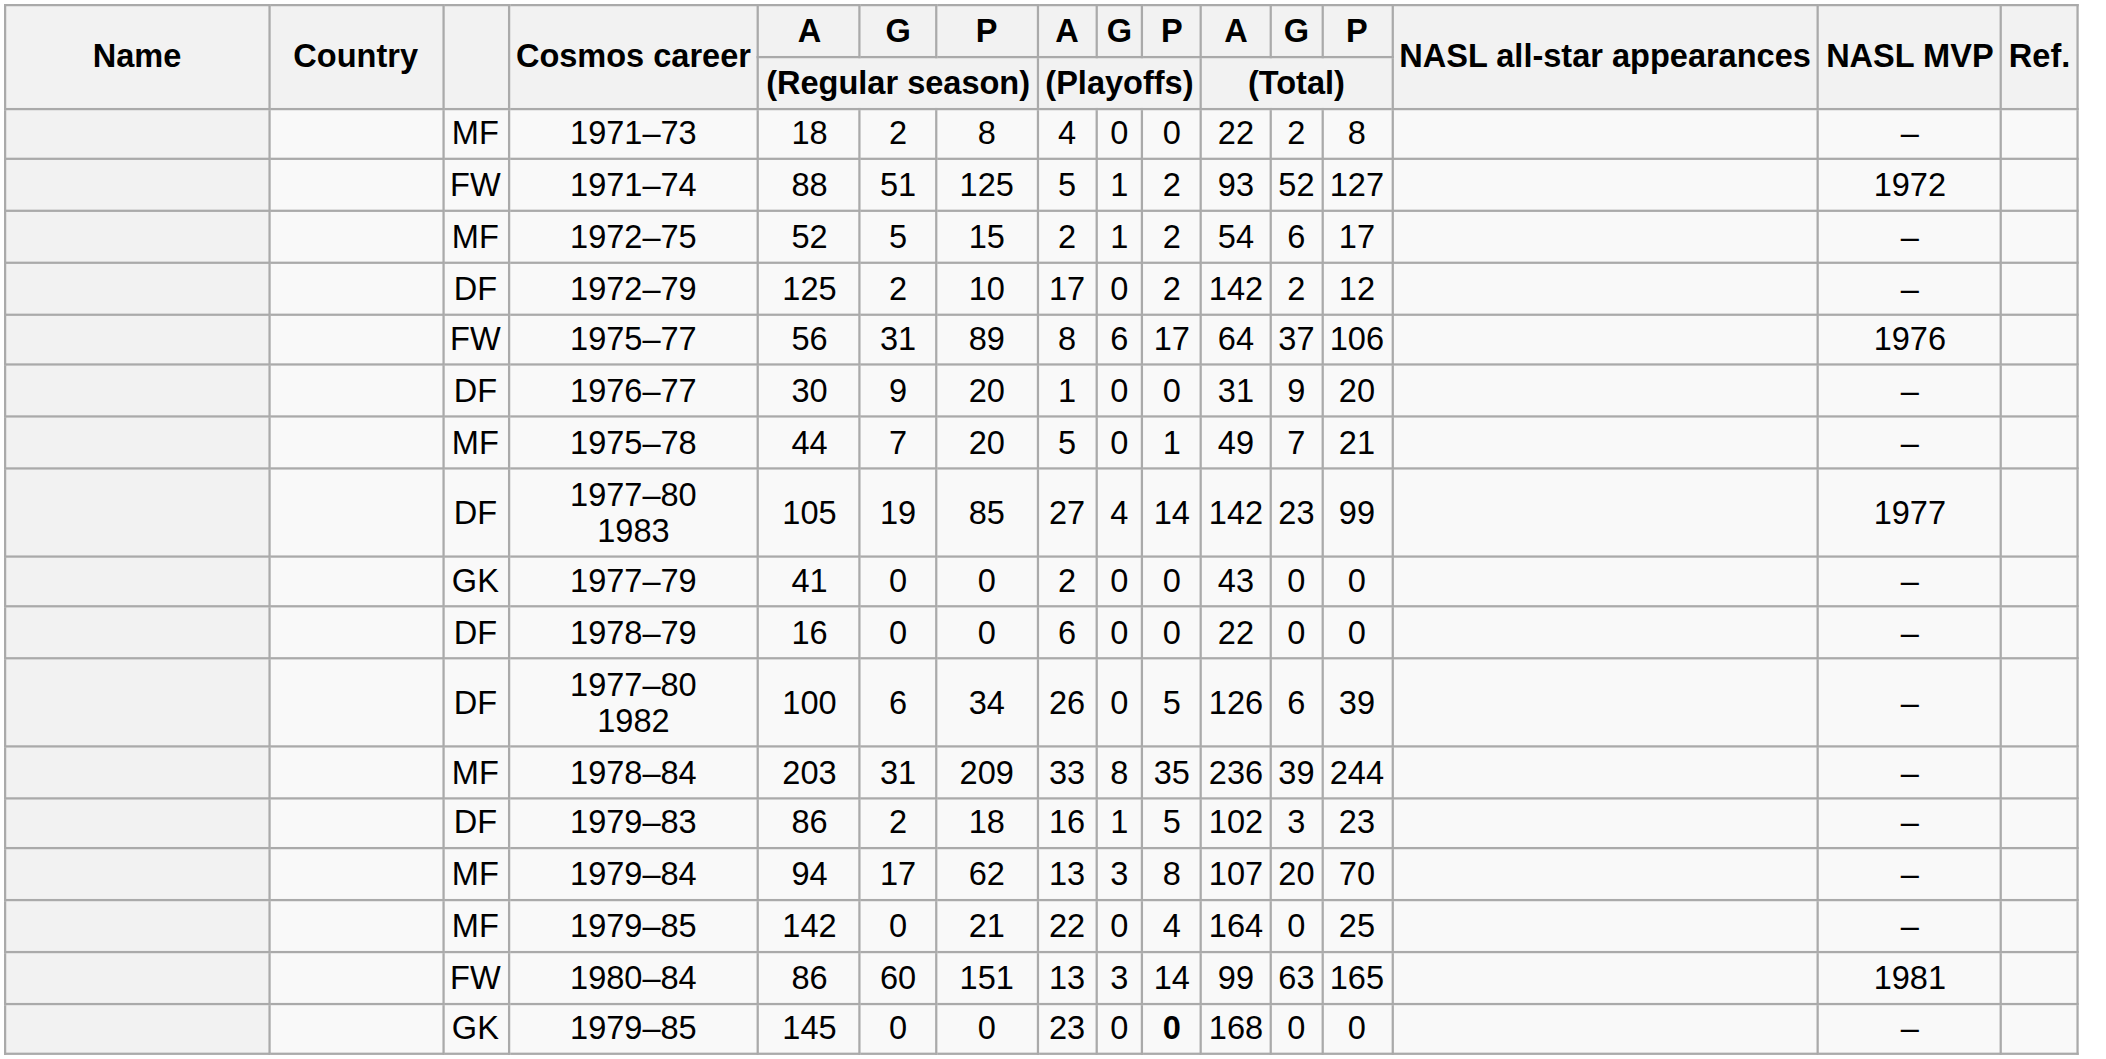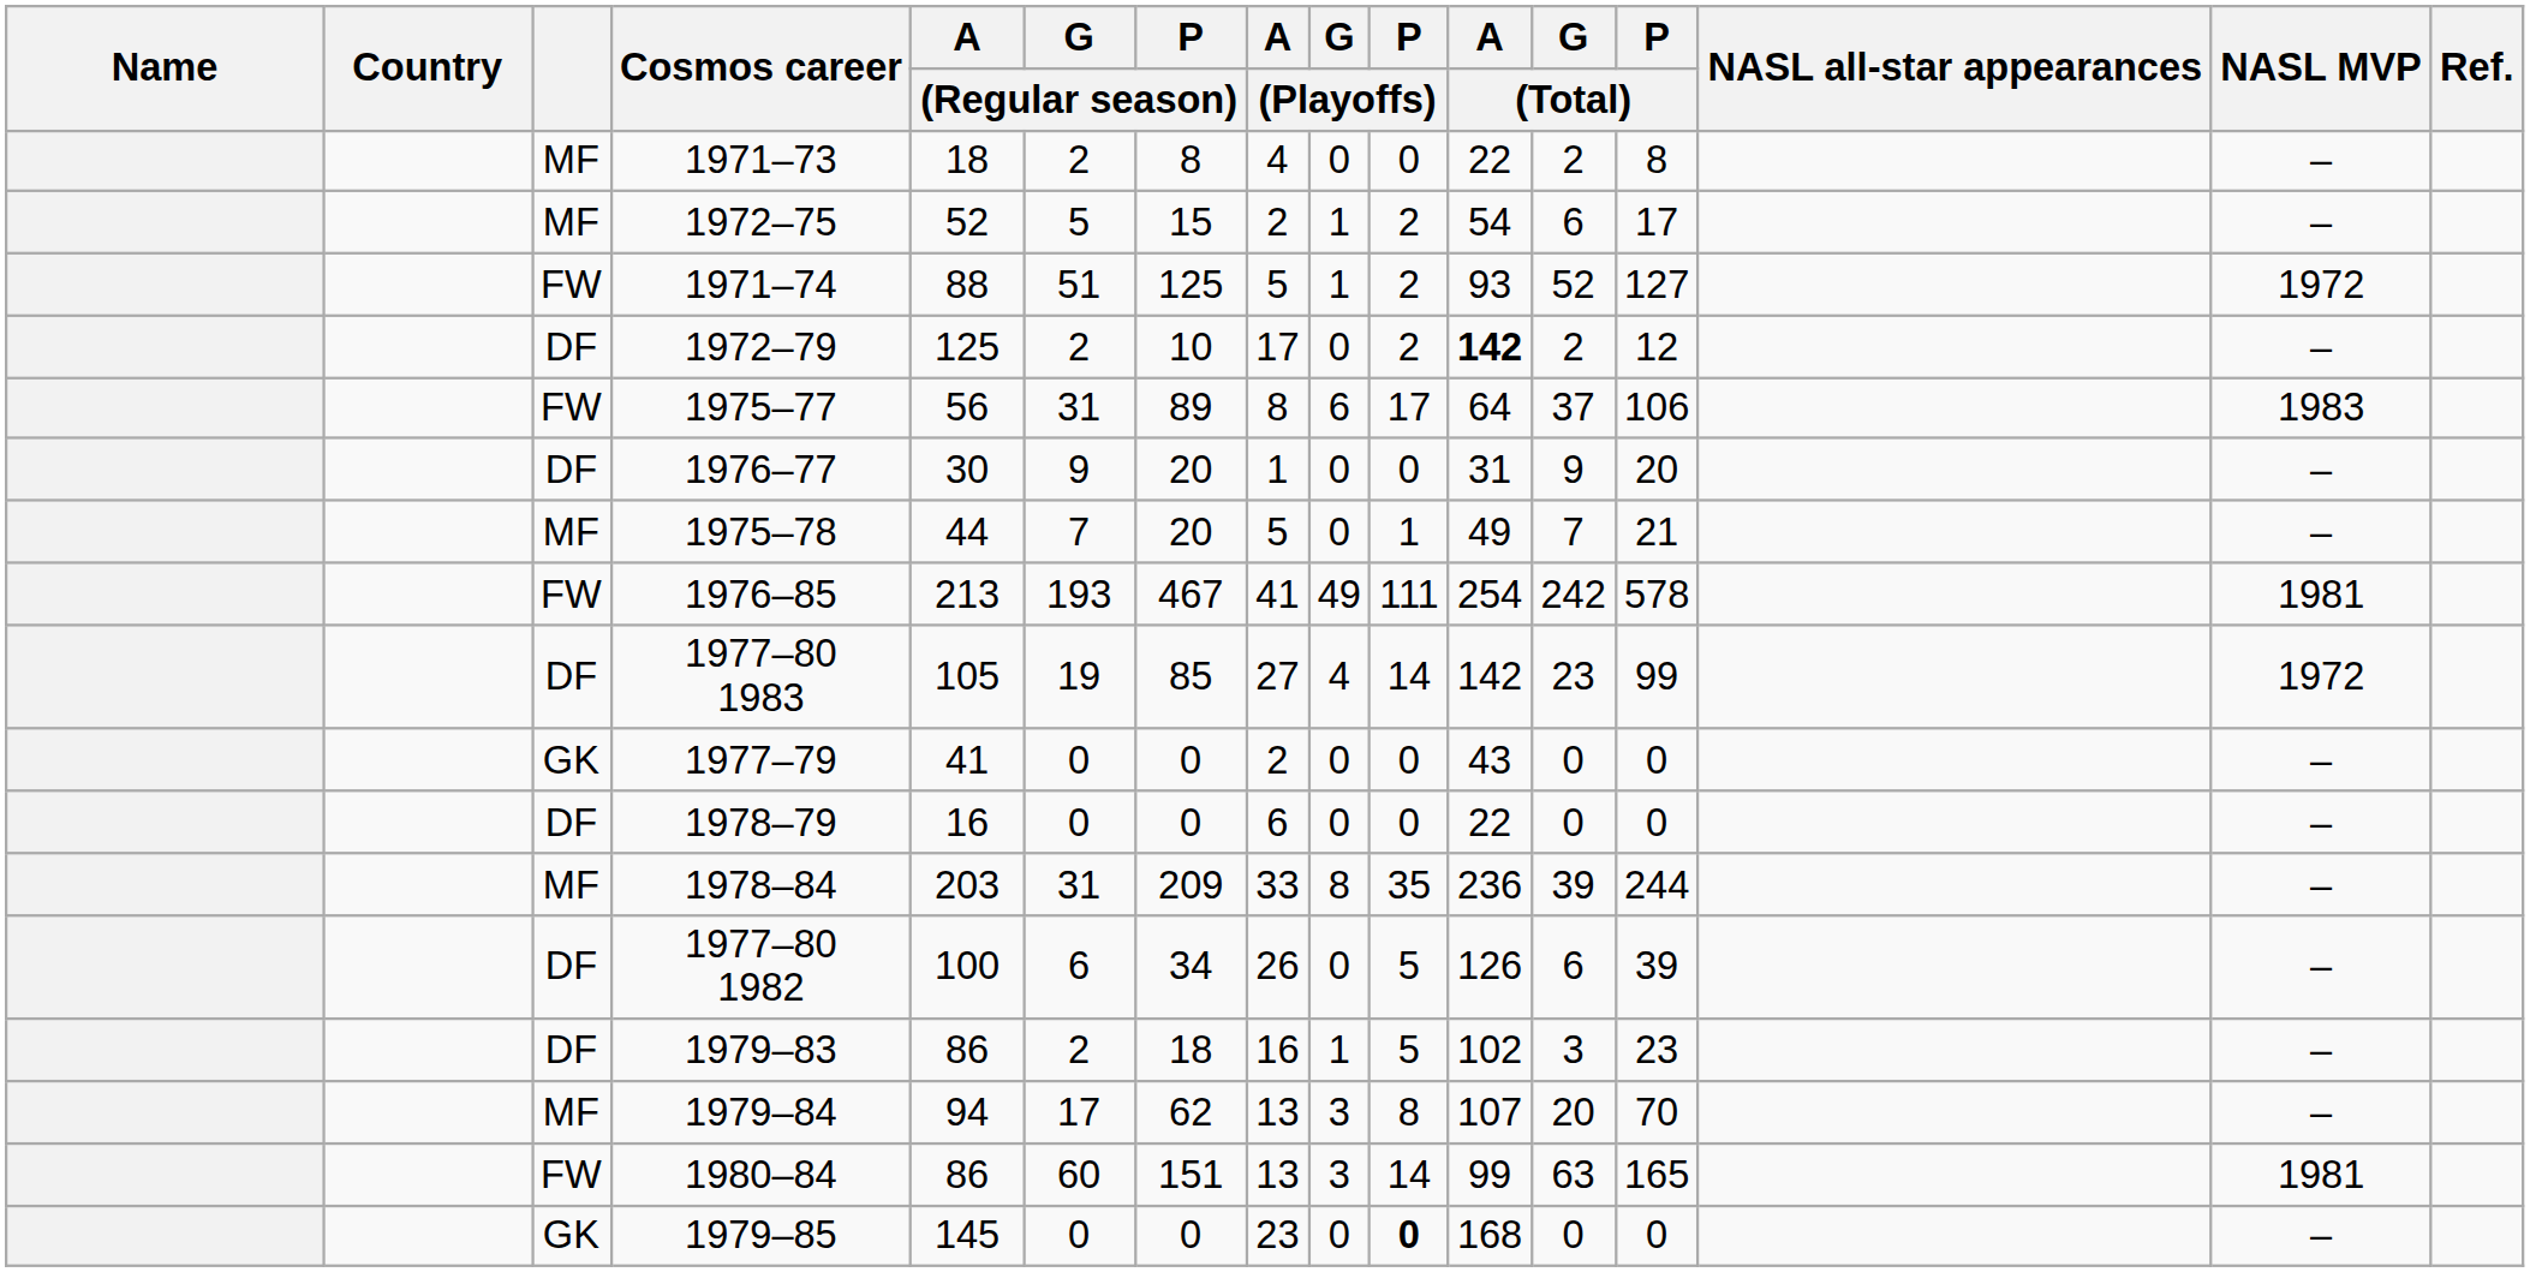rows swapped: 1971–74 <-> 1972–75
1972–79 | A / (Total): normal -> bold
1975–77 | NASL MVP: 1976 -> 1983
+ row: FW | 1976–85 | 213 | 193 | 467 | 41 | 49 | 111 | 254 | 242 | 578 | 1981
1977–80 1983 | NASL MVP: 1977 -> 1972
rows swapped: 1977–80 1982 <-> 1978–84
- row: MF | 1979–85 | 142 | 0 | 21 | 22 | 0 | 4 | 164 | 0 | 25 | –
